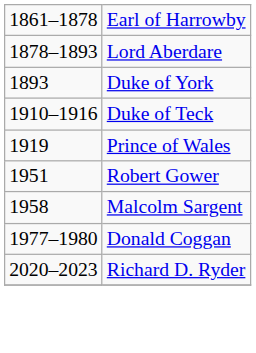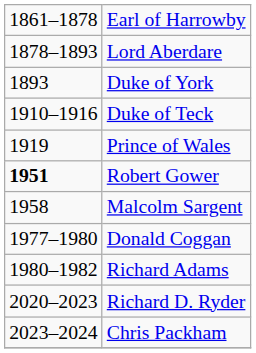Robert Gower | column 1: normal -> bold
+ row: 1980–1982 | Richard Adams
+ row: 2023–2024 | Chris Packham
